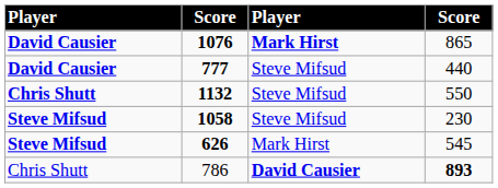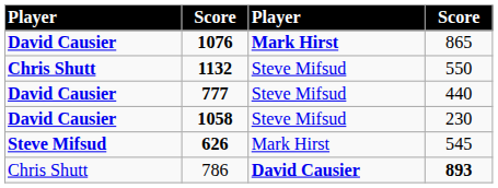rows swapped: 777 <-> 1132
1058 | column 1: Steve Mifsud -> David Causier
